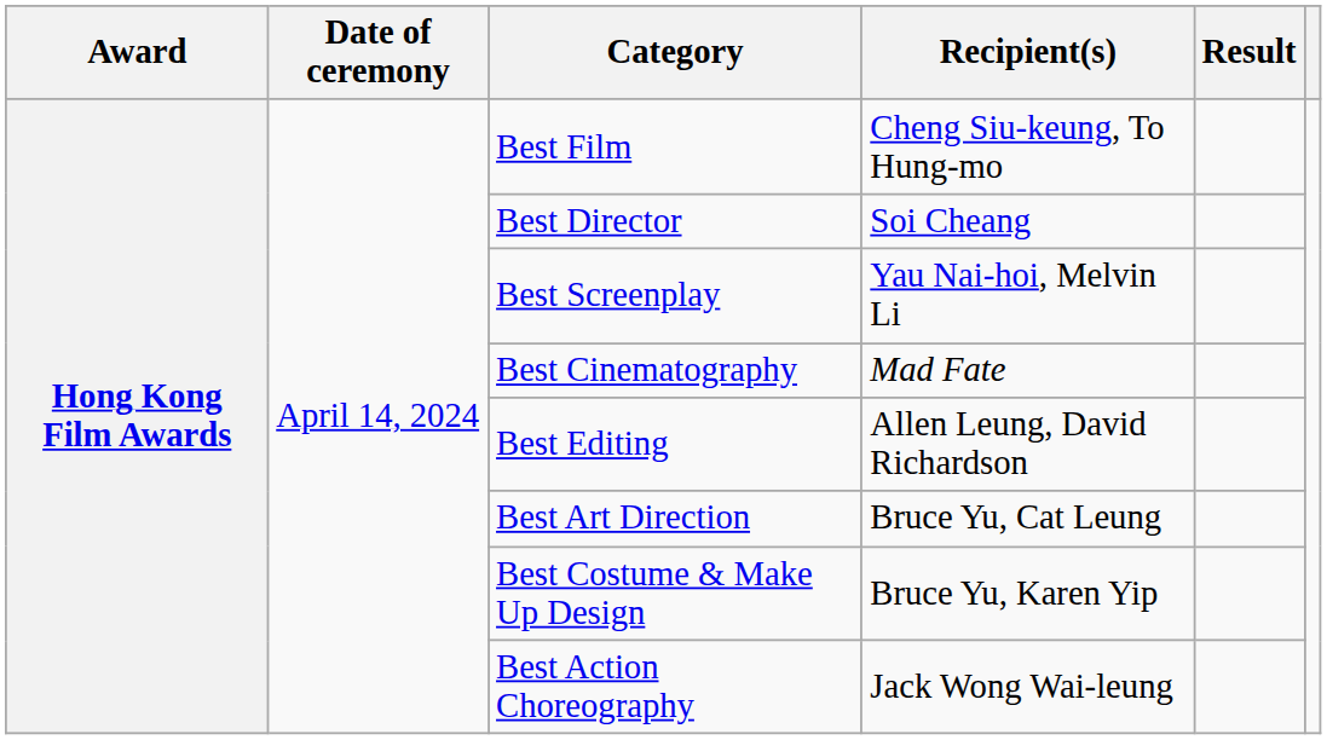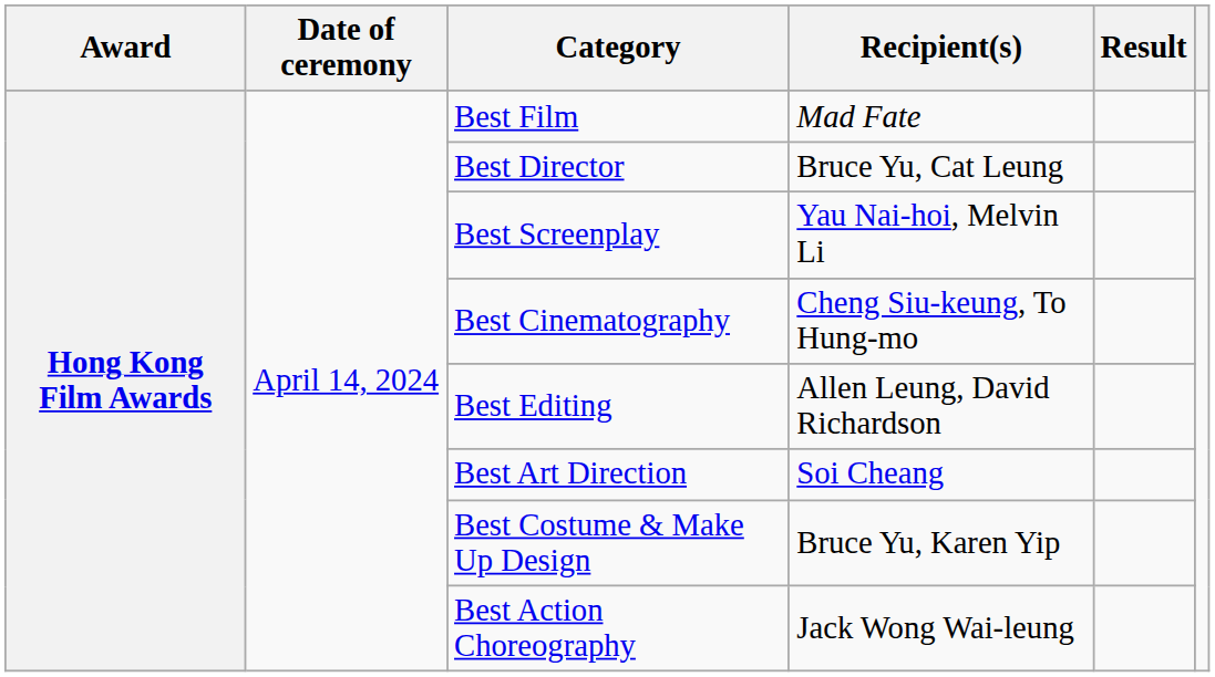Best Film | Recipient(s): Cheng Siu-keung, To Hung-mo -> Mad Fate
Best Director | Recipient(s): Soi Cheang -> Bruce Yu, Cat Leung
Best Cinematography | Recipient(s): Mad Fate -> Cheng Siu-keung, To Hung-mo
Best Art Direction | Recipient(s): Bruce Yu, Cat Leung -> Soi Cheang
